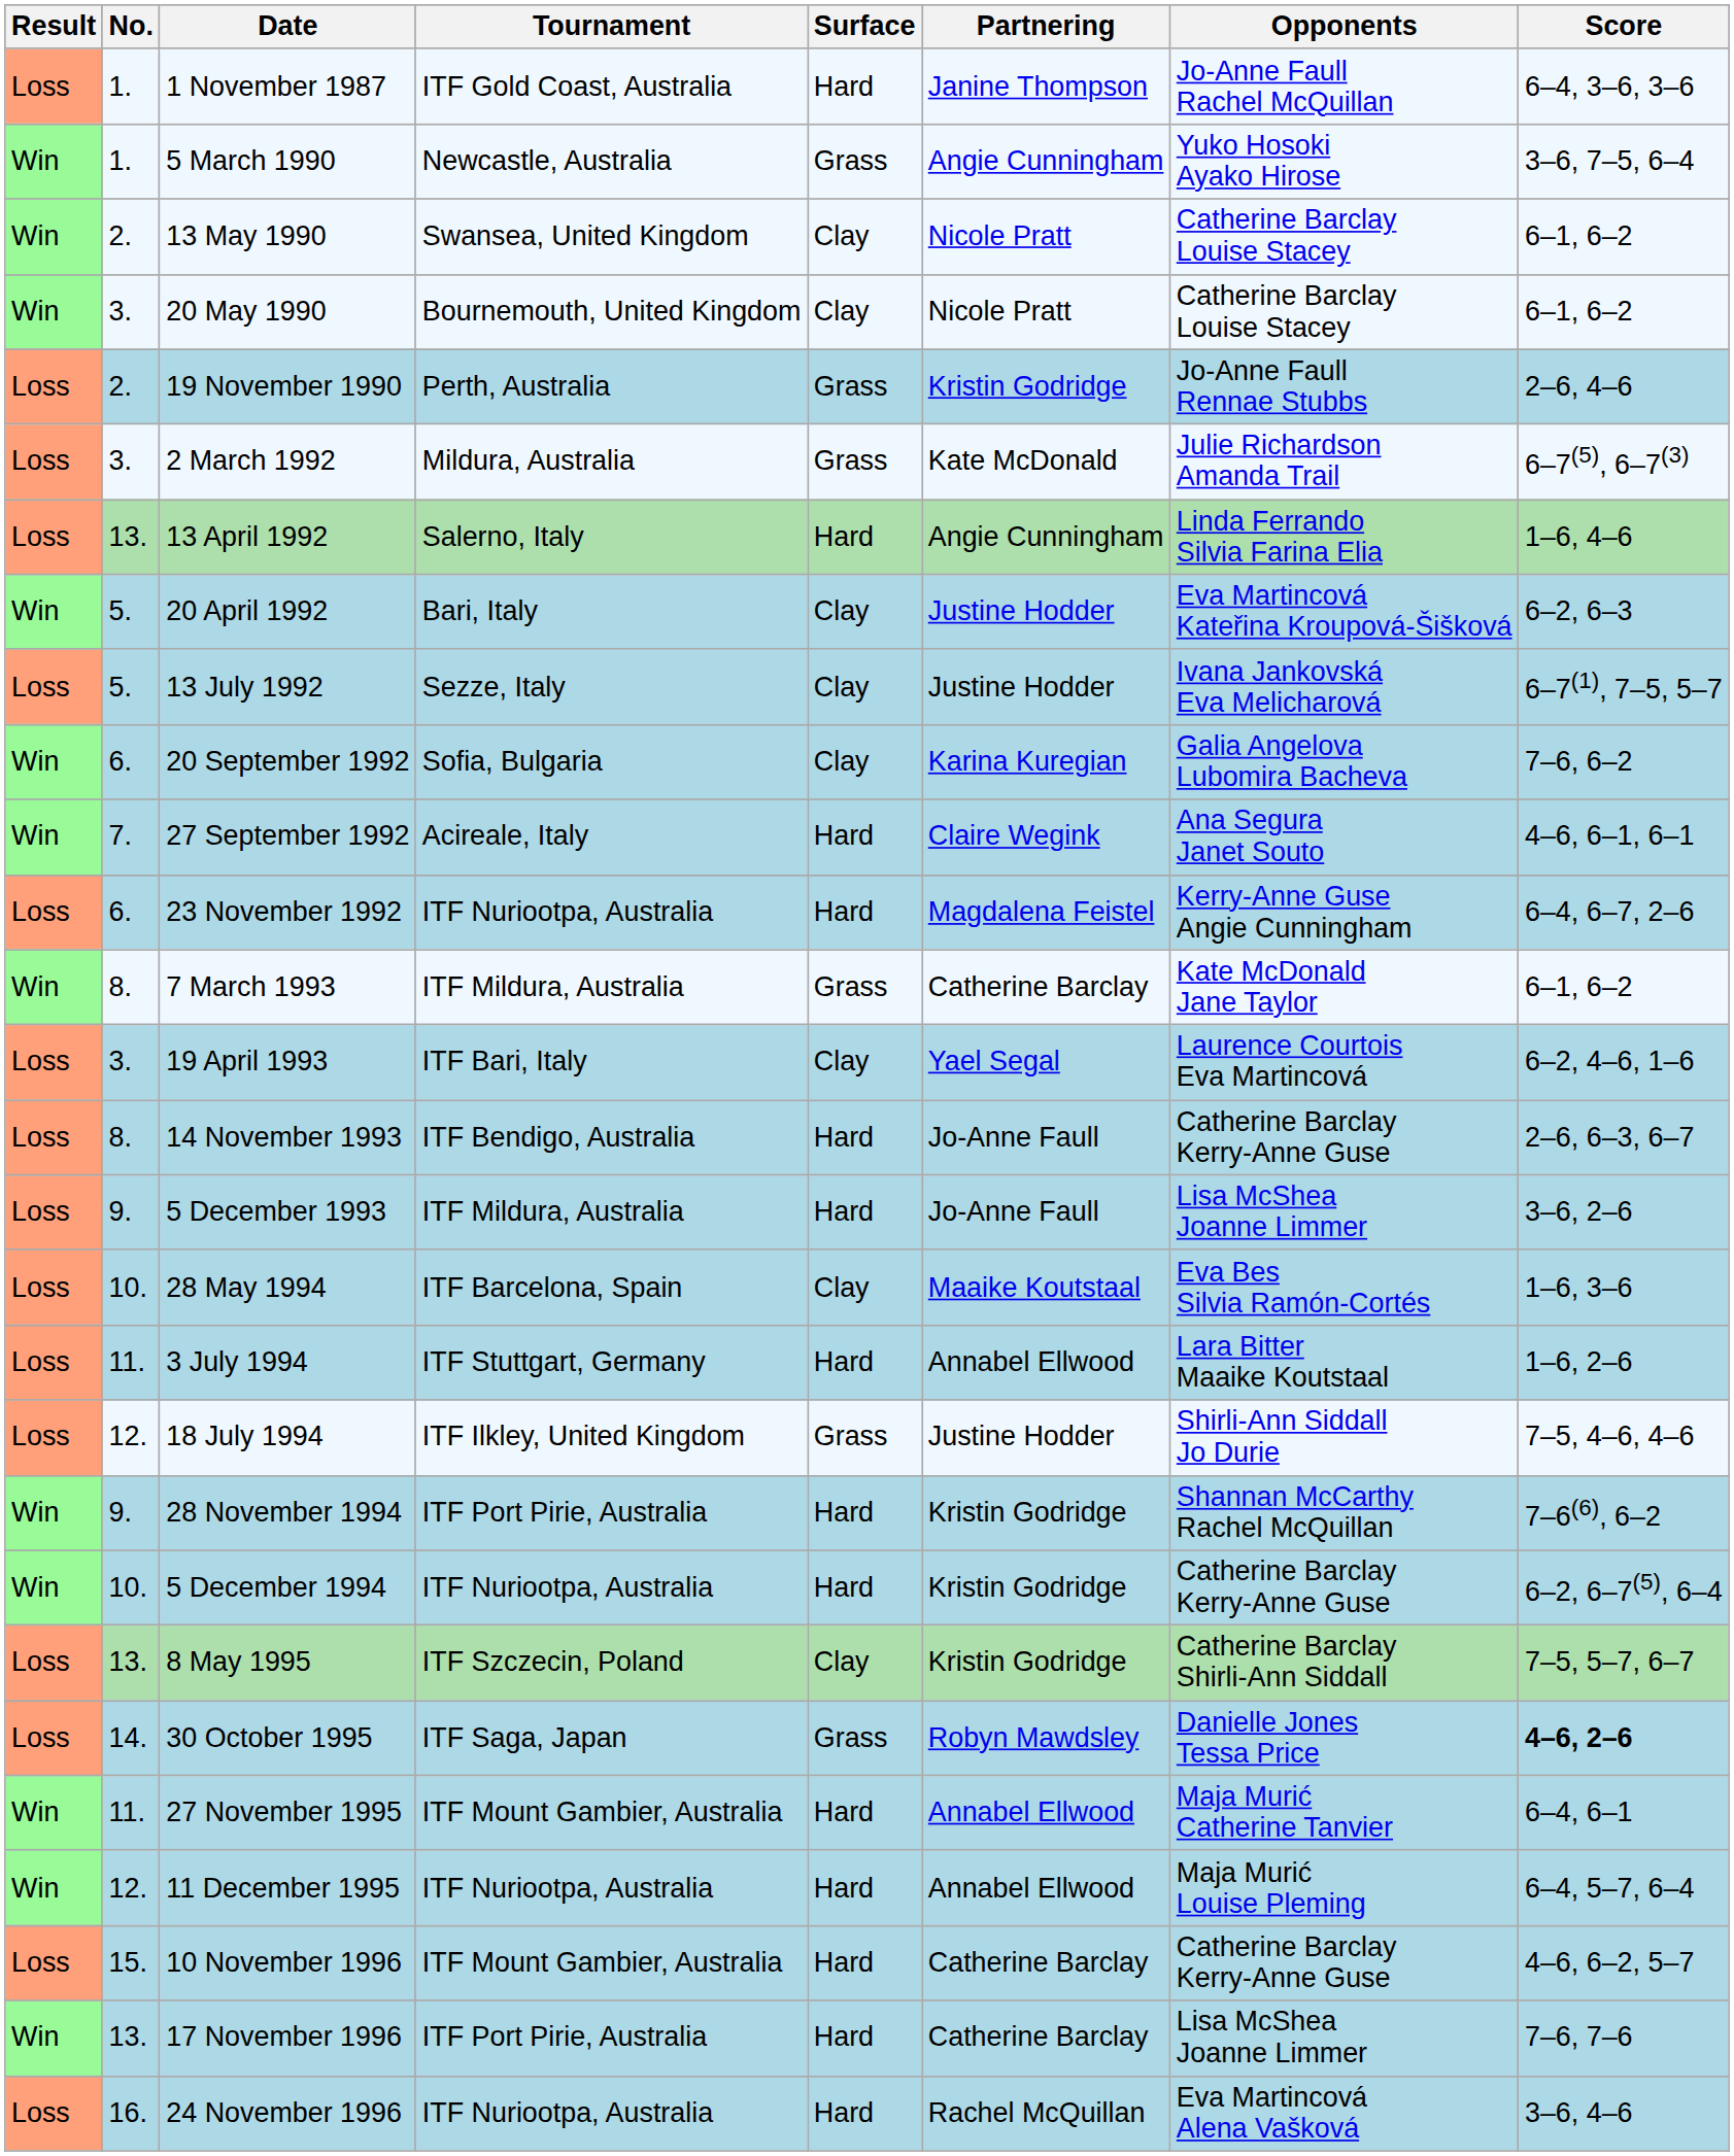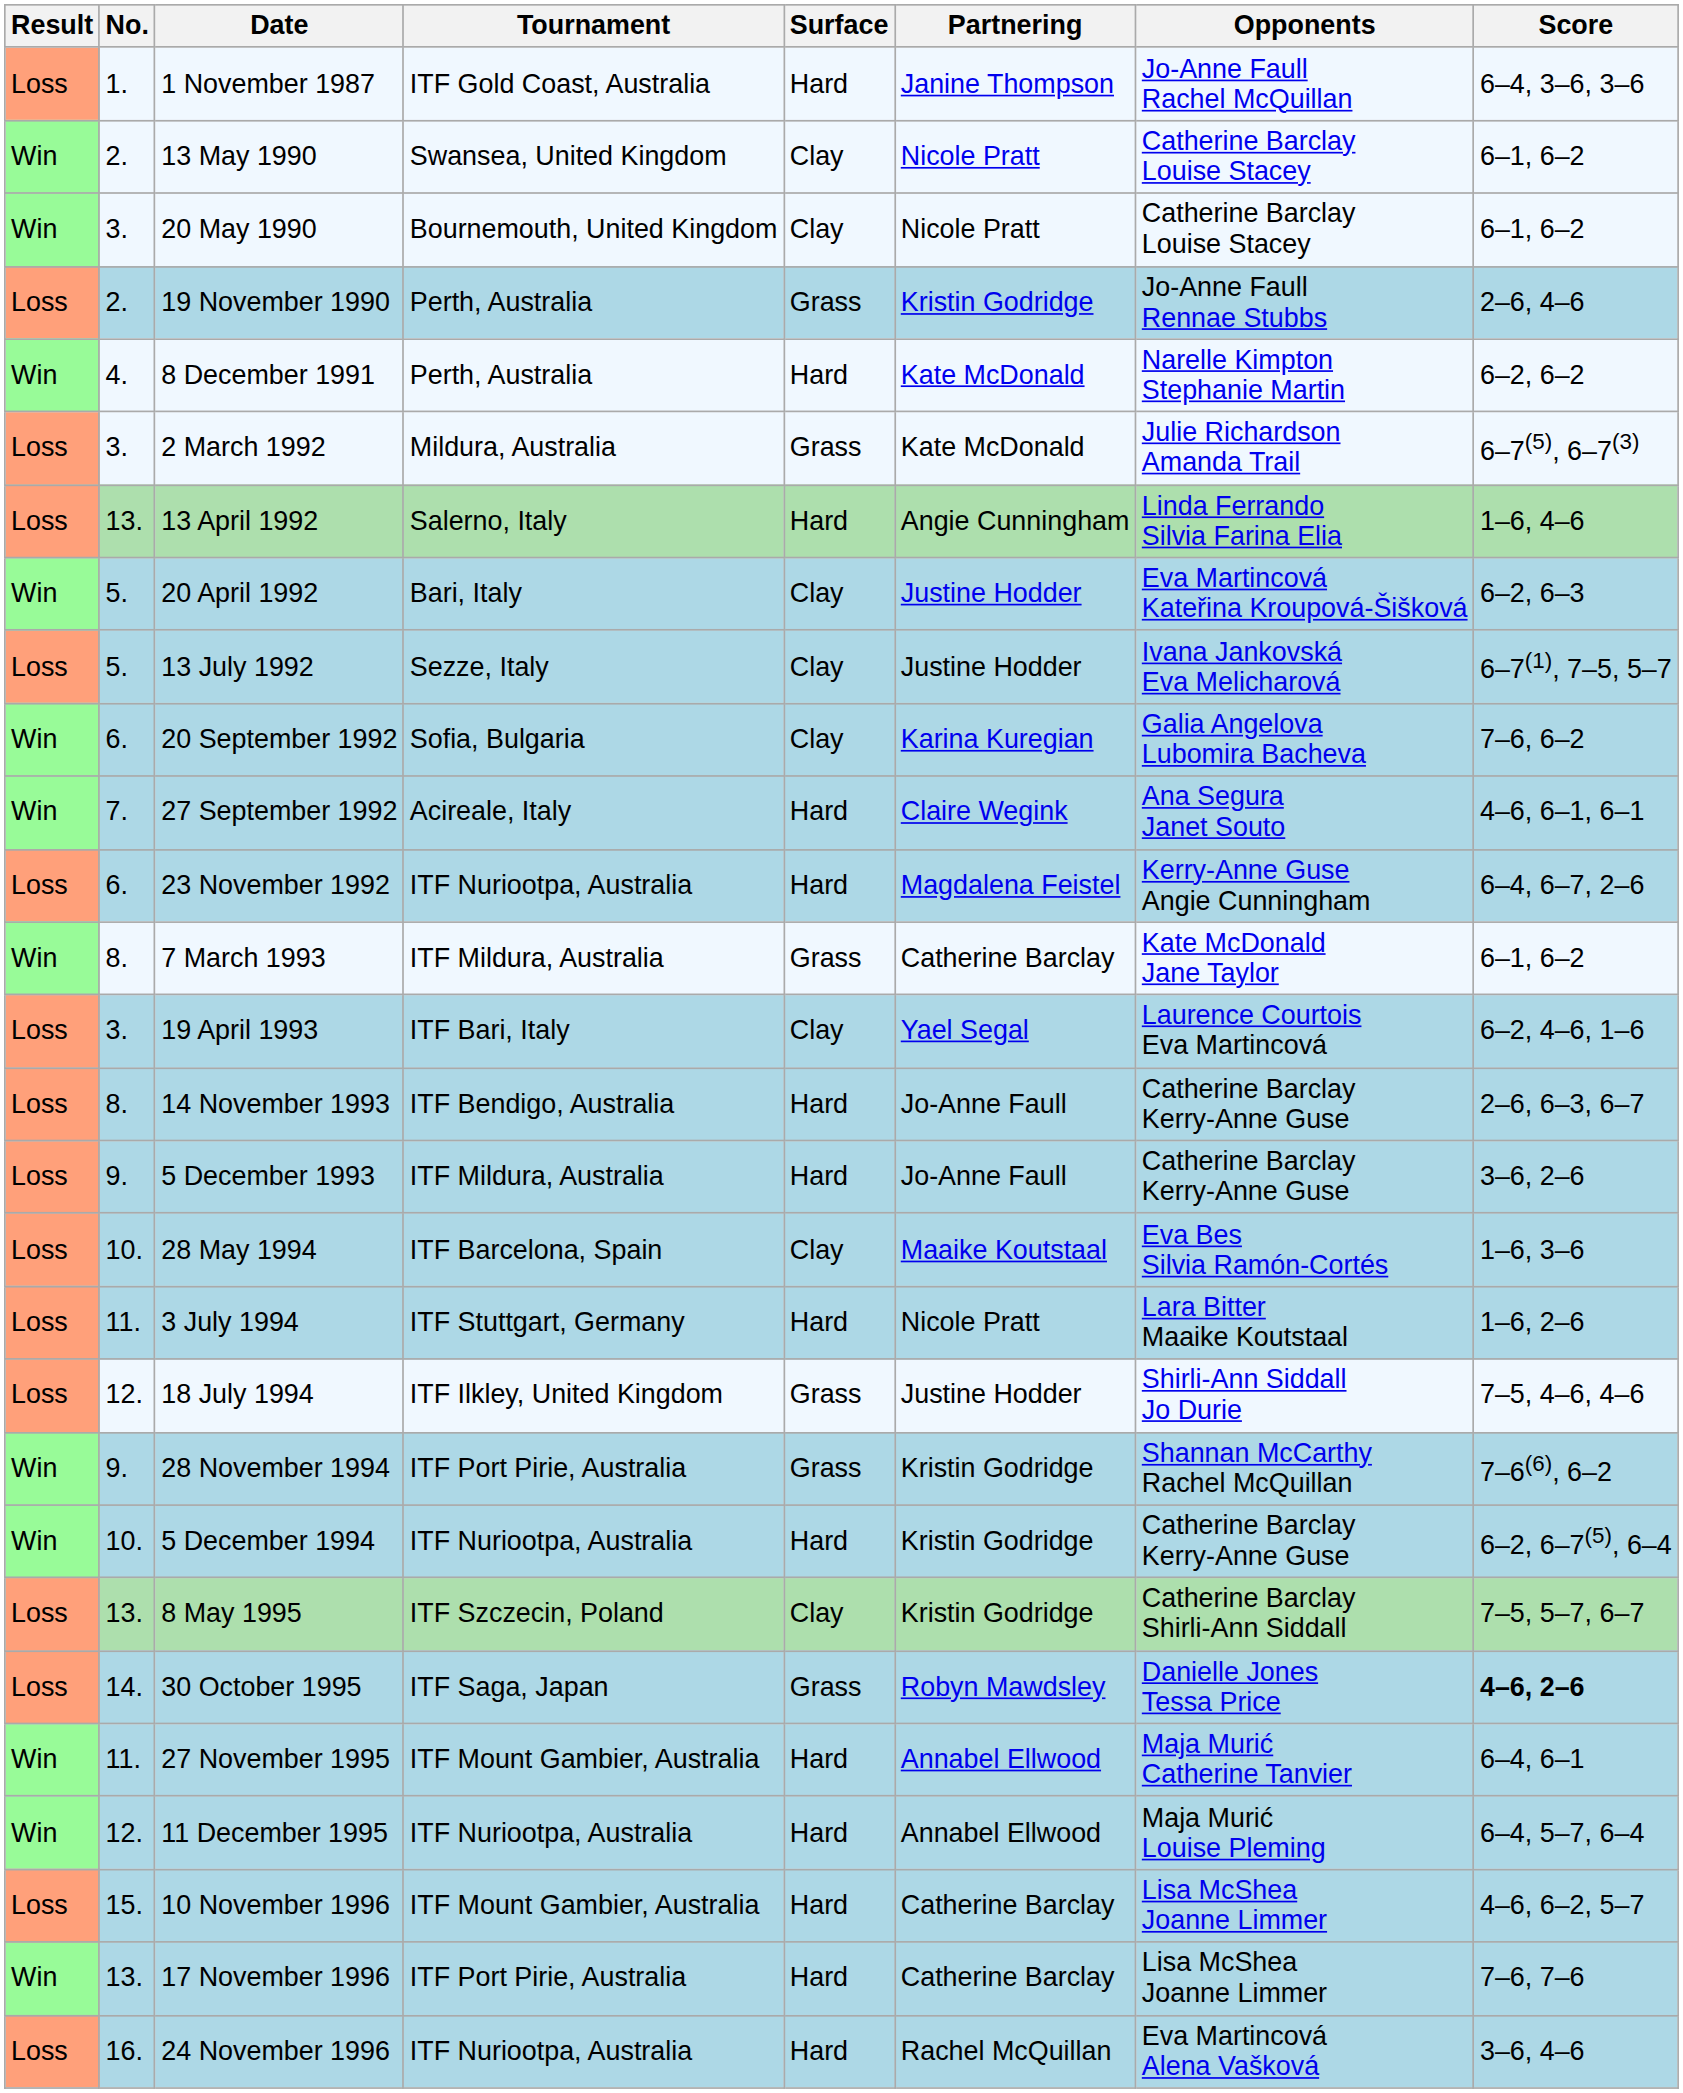- row: Win | 1. | 5 March 1990 | Newcastle, Australia | Grass | Angie Cunningham | Yuko Hosoki Ayako Hirose | 3–6, 7–5, 6–4
+ row: Win | 4. | 8 December 1991 | Perth, Australia | Hard | Kate McDonald | Narelle Kimpton Stephanie Martin | 6–2, 6–2
5 December 1993 | Opponents: Lisa McShea Joanne Limmer -> Catherine Barclay Kerry-Anne Guse
3 July 1994 | Partnering: Annabel Ellwood -> Nicole Pratt
28 November 1994 | Surface: Hard -> Grass
10 November 1996 | Opponents: Catherine Barclay Kerry-Anne Guse -> Lisa McShea Joanne Limmer
